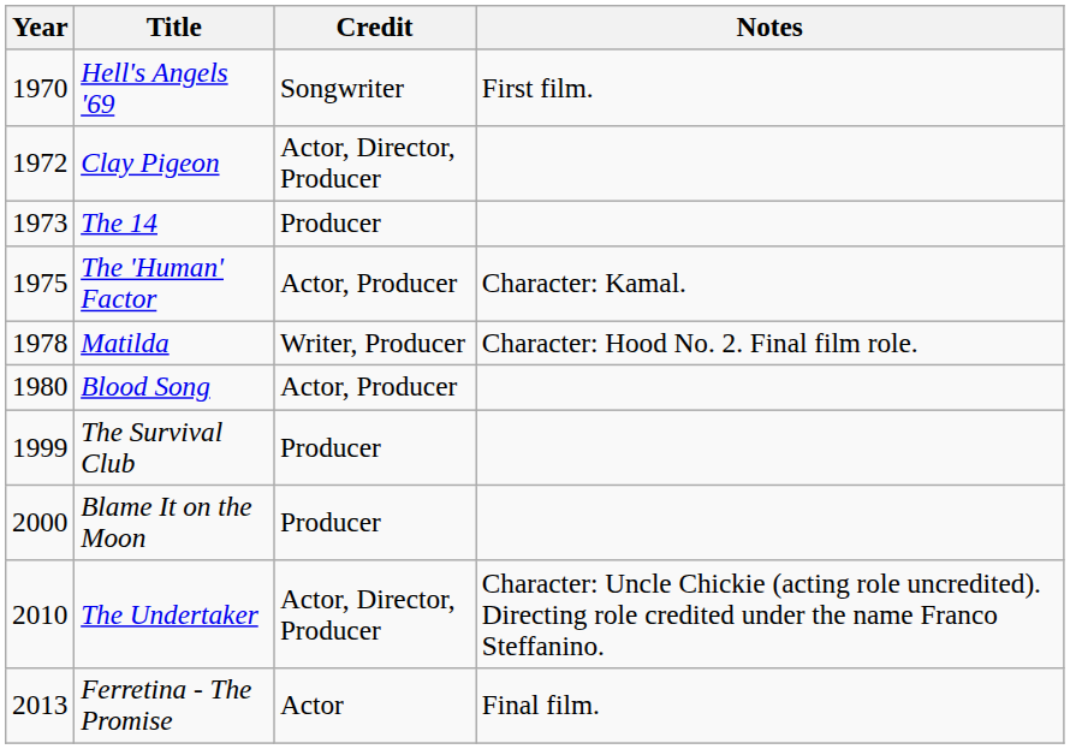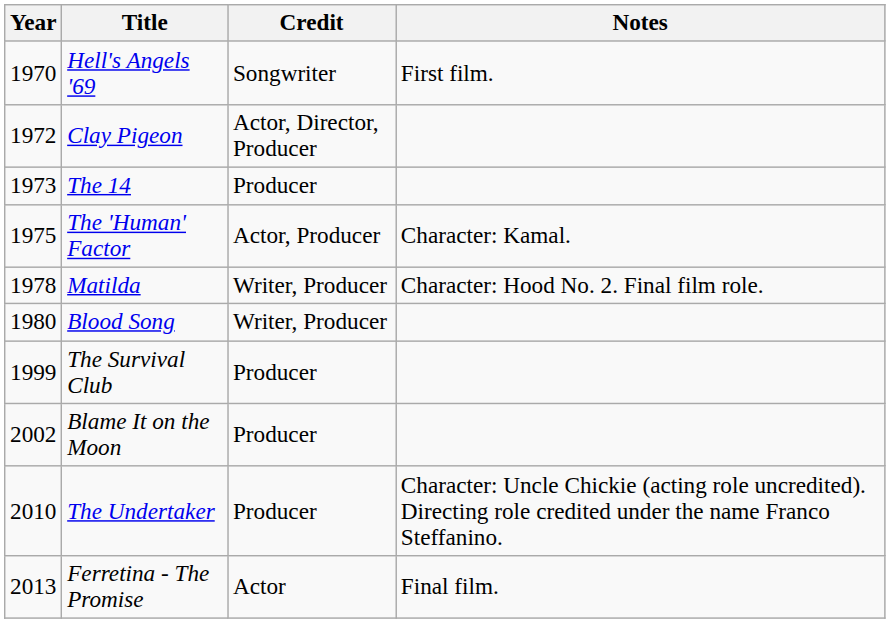Blood Song | Credit: Actor, Producer -> Writer, Producer
Blame It on the Moon | Year: 2000 -> 2002
The Undertaker | Credit: Actor, Director, Producer -> Producer
